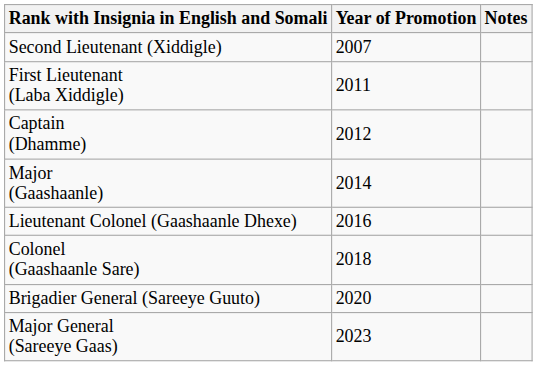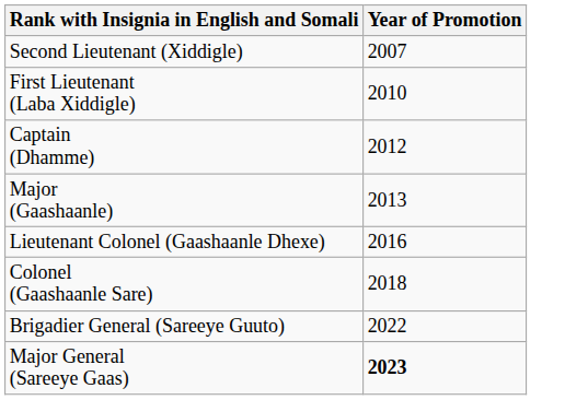- column: Notes
First Lieutenant (Laba Xiddigle) | Year of Promotion: 2011 -> 2010
Major (Gaashaanle) | Year of Promotion: 2014 -> 2013
Brigadier General (Sareeye Guuto) | Year of Promotion: 2020 -> 2022
Major General (Sareeye Gaas) | Year of Promotion: normal -> bold
